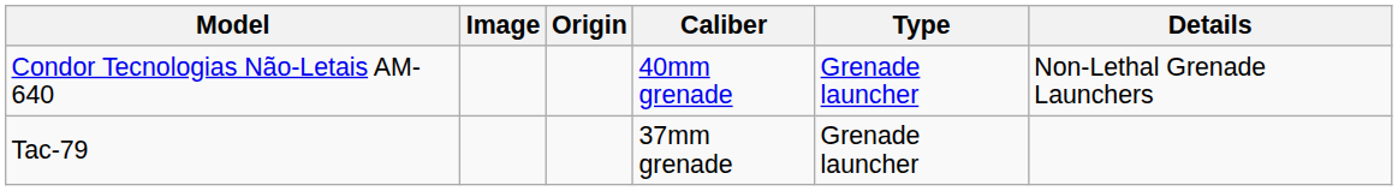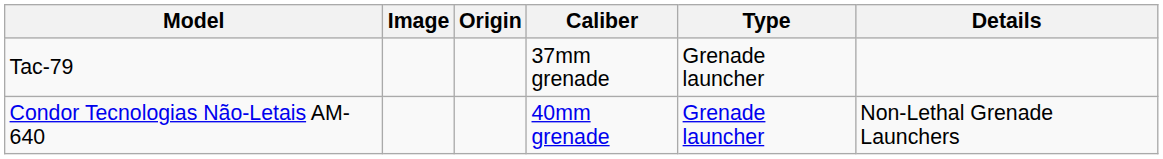rows swapped: Condor Tecnologias Não-Letais AM-640 <-> Tac-79
